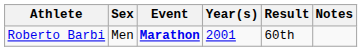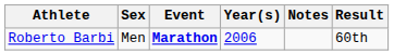columns swapped: Result <-> Notes
Roberto Barbi | Year(s): 2001 -> 2006
